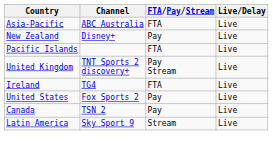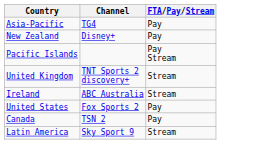- column: Live/Delay | Live | Live | Live | Live | Live | Live | Live | Live
Asia-Pacific | Channel: ABC Australia -> TG4
Asia-Pacific | FTA/Pay/Stream: FTA -> Pay
Pacific Islands | FTA/Pay/Stream: FTA -> Pay Stream
United Kingdom | FTA/Pay/Stream: Pay Stream -> Stream
Ireland | Channel: TG4 -> ABC Australia
Ireland | FTA/Pay/Stream: FTA -> Stream
